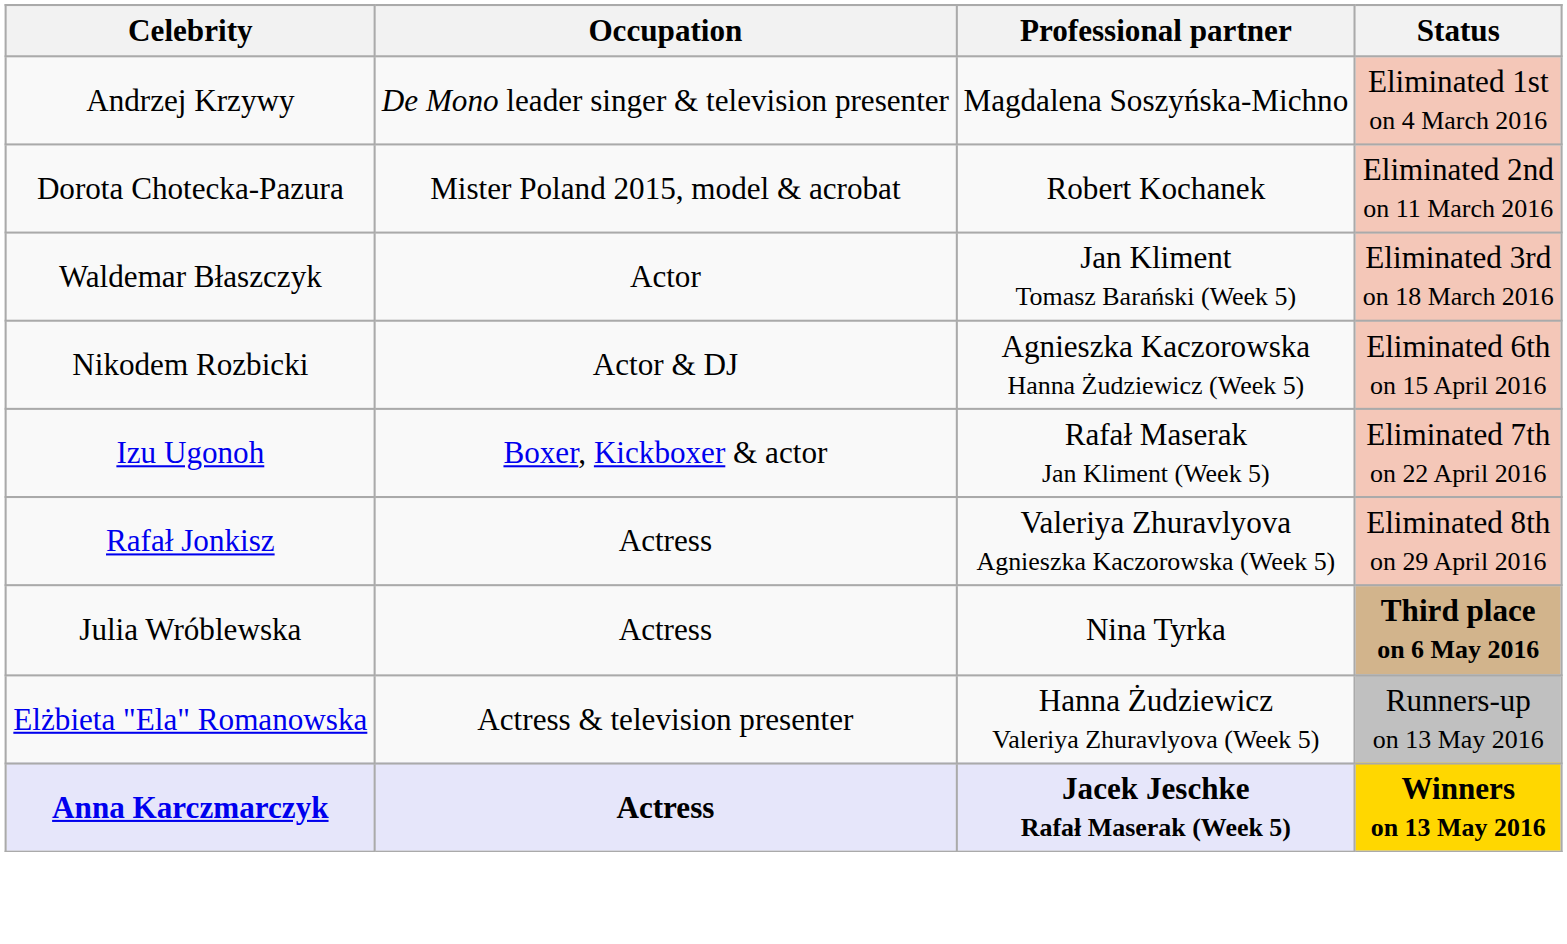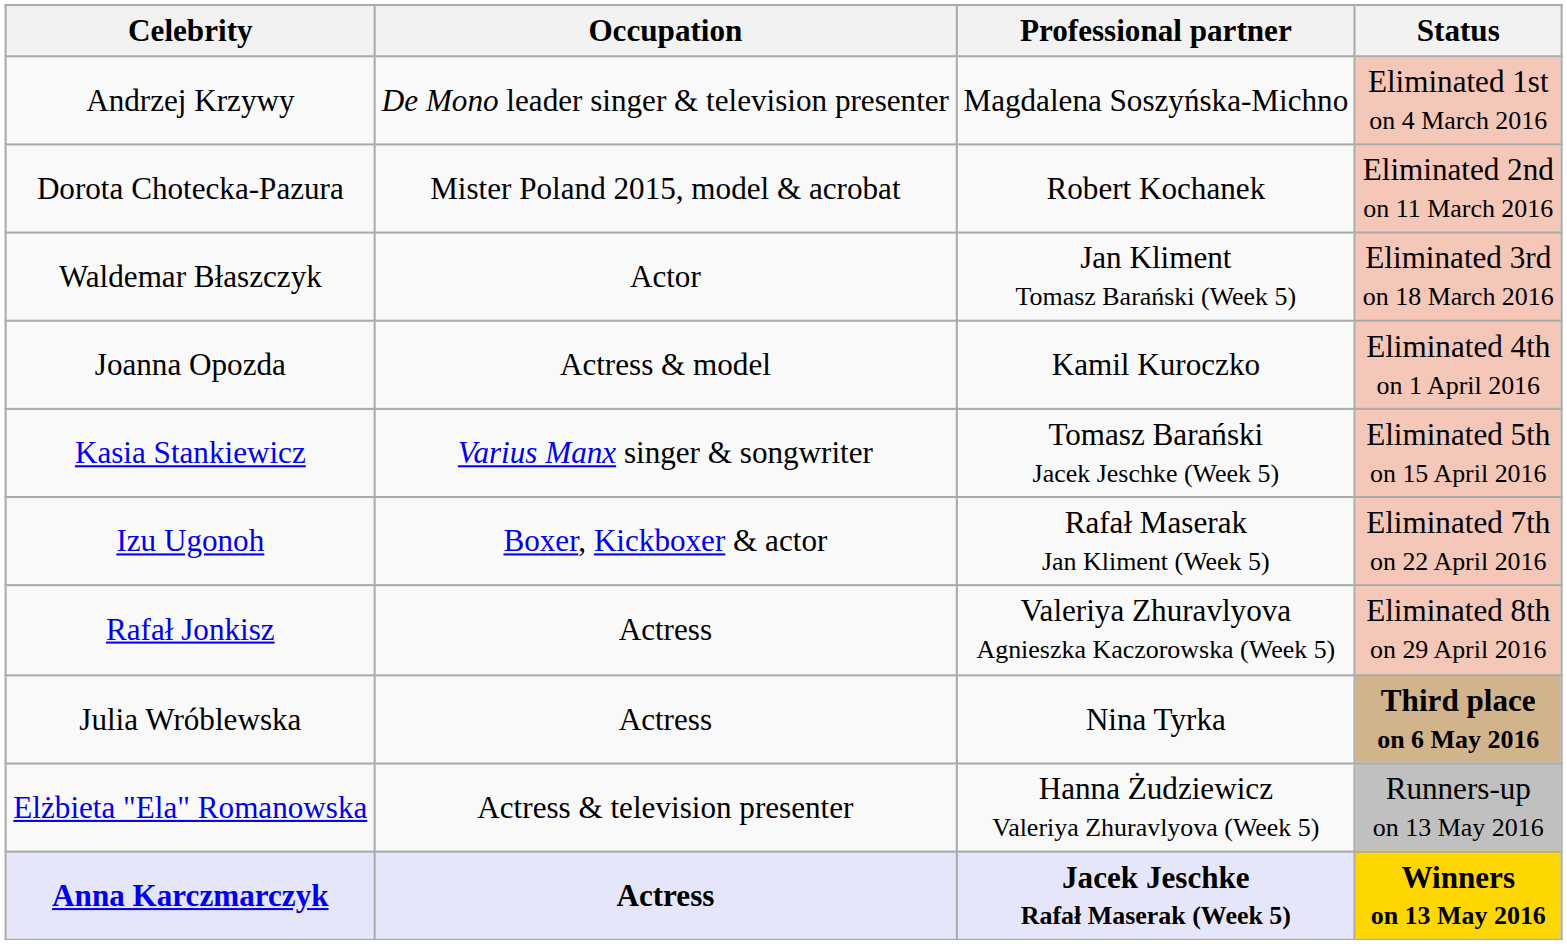+ row: Joanna Opozda | Actress & model | Kamil Kuroczko | Eliminated 4th on 1 April 2016
+ row: Kasia Stankiewicz | Varius Manx singer & songwriter | Tomasz Barański Jacek Jeschke (Week 5) | Eliminated 5th on 15 April 2016
- row: Nikodem Rozbicki | Actor & DJ | Agnieszka Kaczorowska Hanna Żudziewicz (Week 5) | Eliminated 6th on 15 April 2016
